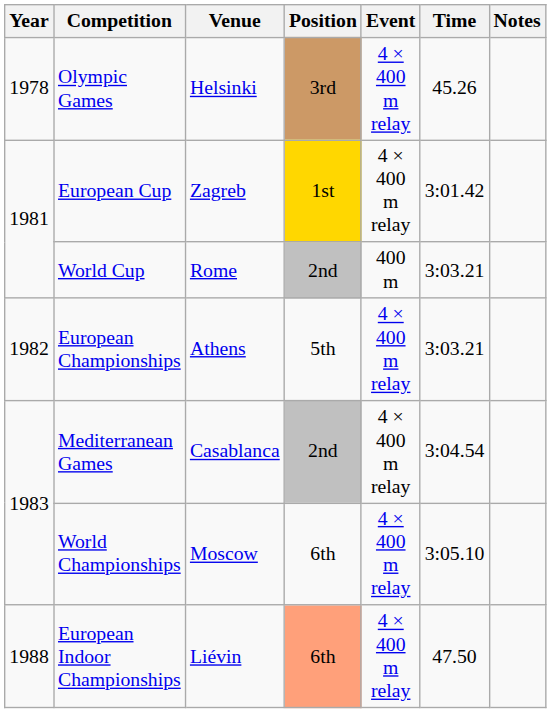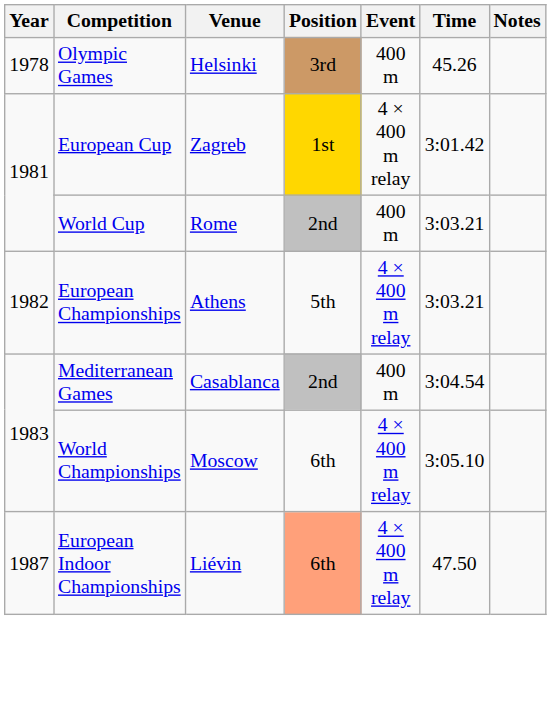Olympic Games | Event: 4 × 400 m relay -> 400 m
Mediterranean Games | Event: 4 × 400 m relay -> 400 m
European Indoor Championships | Year: 1988 -> 1987
